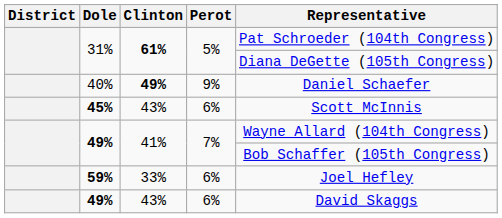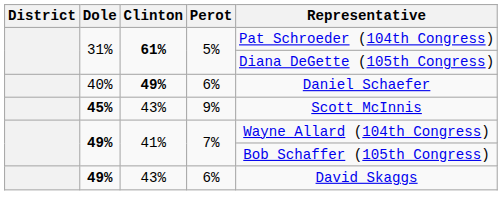40% | Perot: 9% -> 6%
45% | Perot: 6% -> 9%
- row: 59% | 33% | 6% | Joel Hefley
